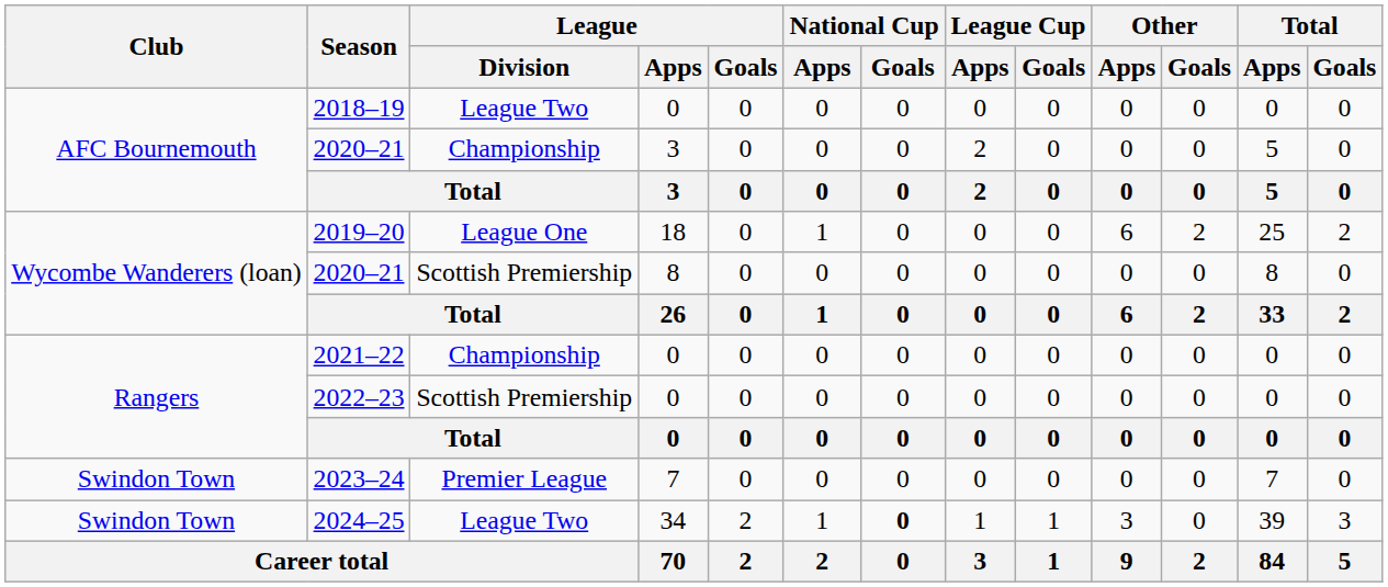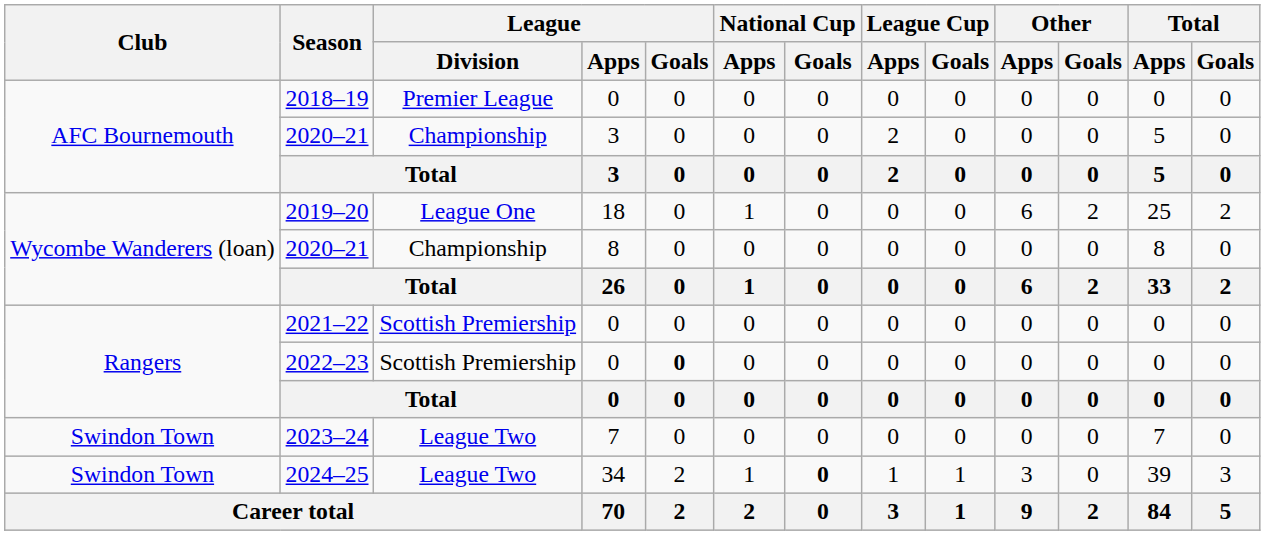2018–19 | League / Division: League Two -> Premier League
2020–21 / 8 | League / Division: Scottish Premiership -> Championship
2021–22 | League / Division: Championship -> Scottish Premiership
2022–23 | League / Goals: normal -> bold
2023–24 | League / Division: Premier League -> League Two
